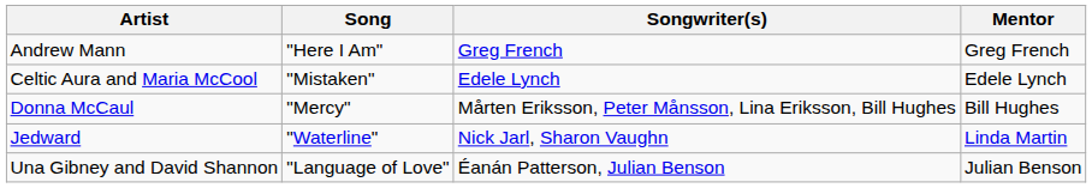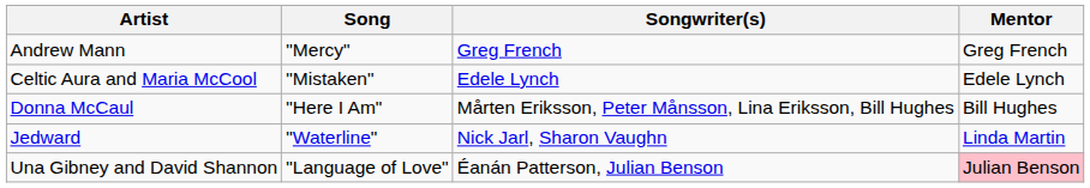Andrew Mann | Song: "Here I Am" -> "Mercy"
Donna McCaul | Song: "Mercy" -> "Here I Am"
Una Gibney and David Shannon | Mentor: no background -> pink background
